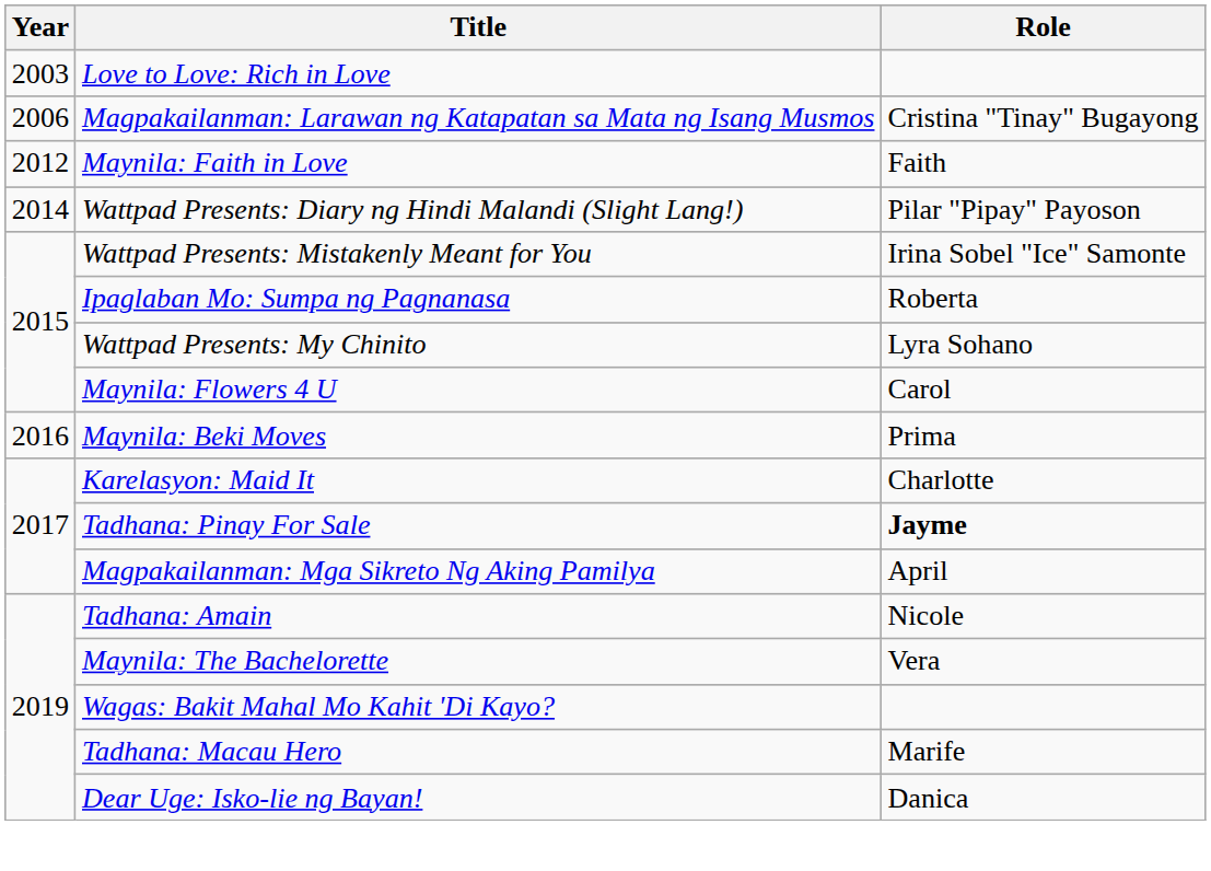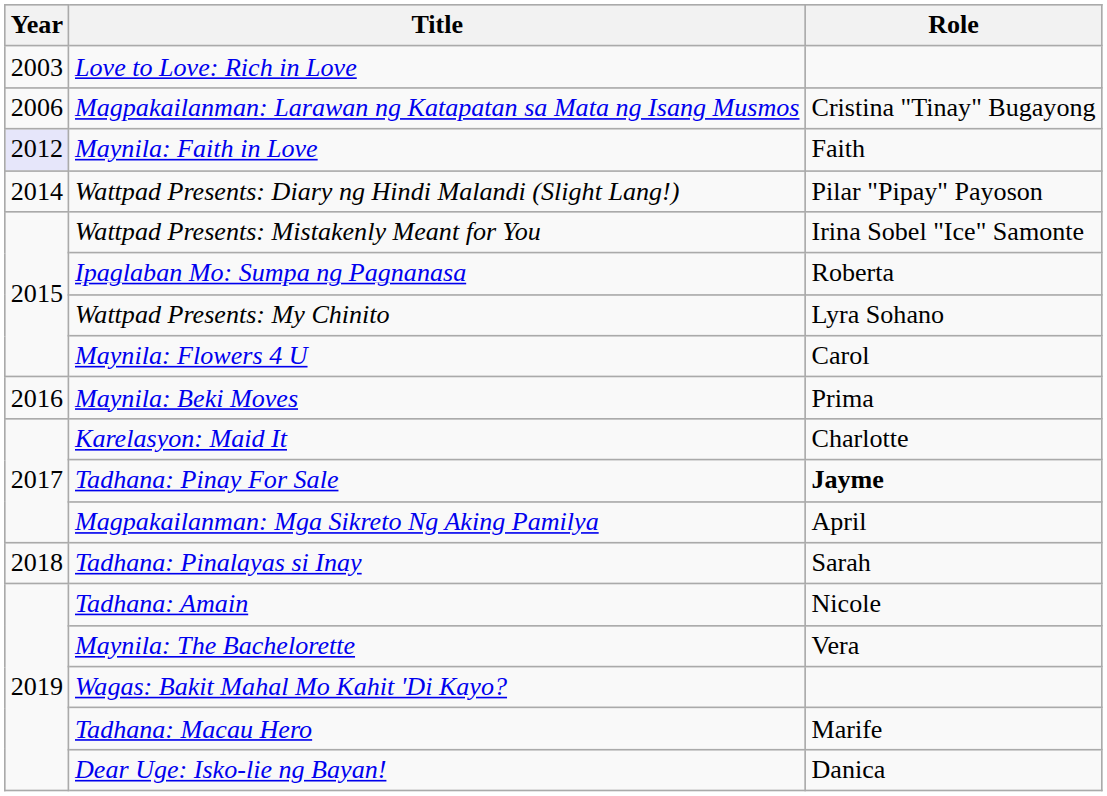Maynila: Faith in Love | Year: no background -> lavender background
+ row: 2018 | Tadhana: Pinalayas si Inay | Sarah
